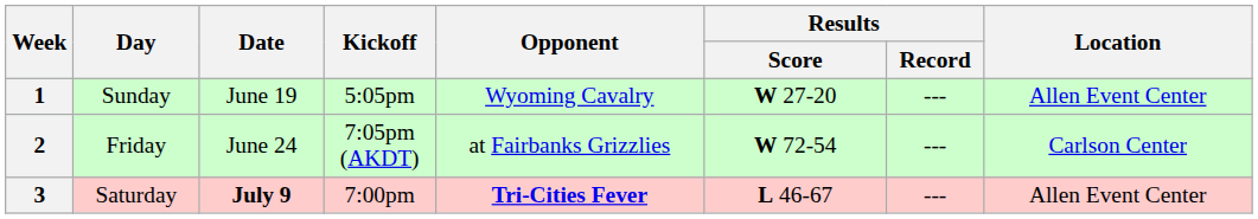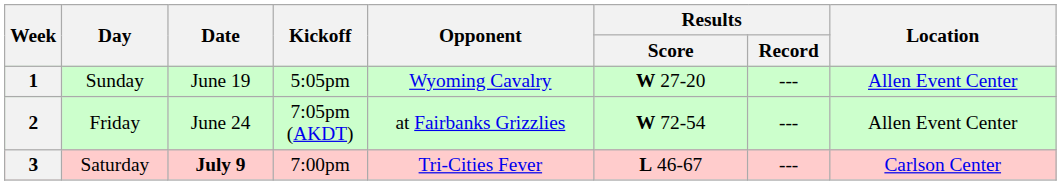2 | Location: Carlson Center -> Allen Event Center
3 | Opponent: bold -> normal
3 | Location: Allen Event Center -> Carlson Center
